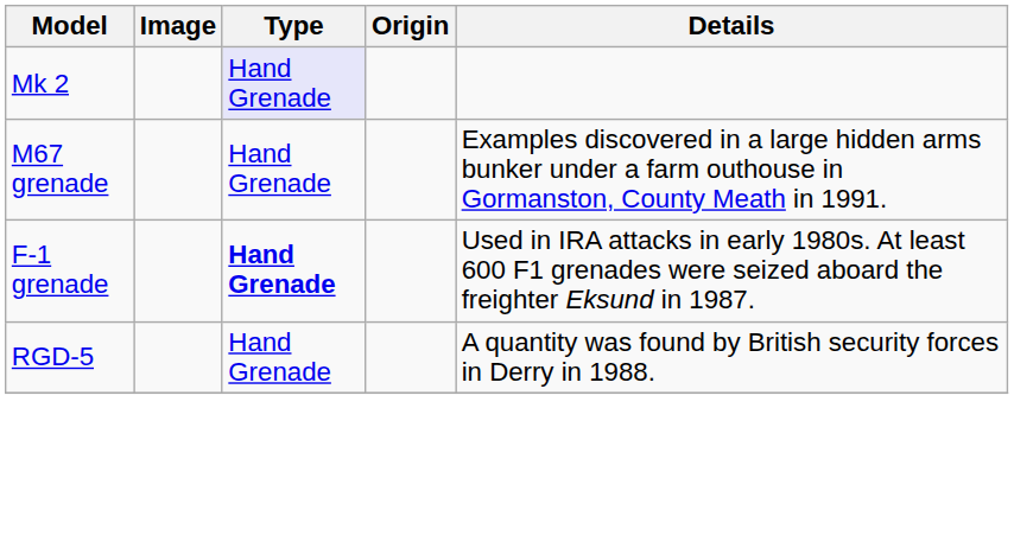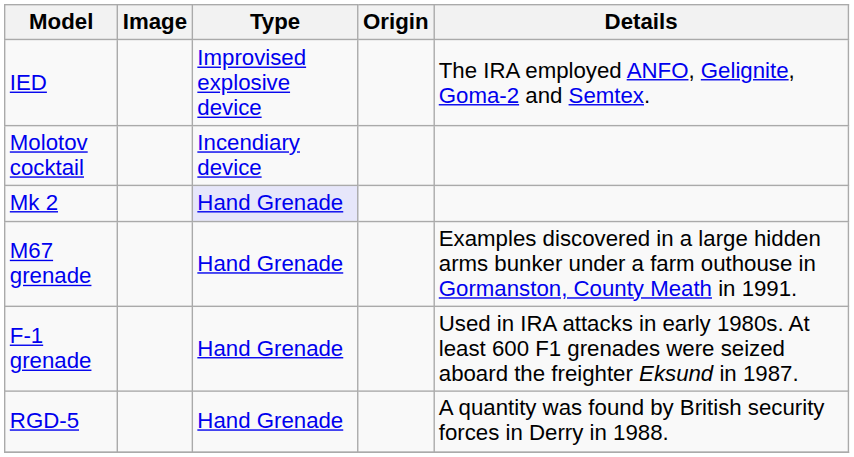+ row: IED | Improvised explosive device | The IRA employed ANFO, Gelignite, Goma-2 and Semtex.
+ row: Molotov cocktail | Incendiary device
F-1 grenade | Type: bold -> normal
